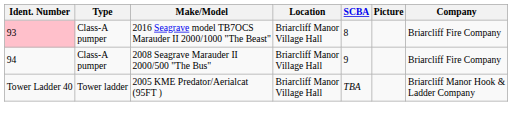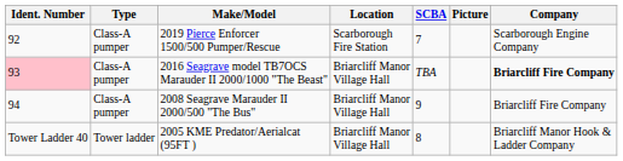+ row: 92 | Class-A pumper | 2019 Pierce Enforcer 1500/500 Pumper/Rescue | Scarborough Fire Station | 7 | Scarborough Engine Company
2016 Seagrave model TB7OCS Marauder II 2000/1000 "The Beast" | SCBA: 8 -> TBA
2016 Seagrave model TB7OCS Marauder II 2000/1000 "The Beast" | Company: normal -> bold
2005 KME Predator/Aerialcat (95FT ) | SCBA: TBA -> 8
